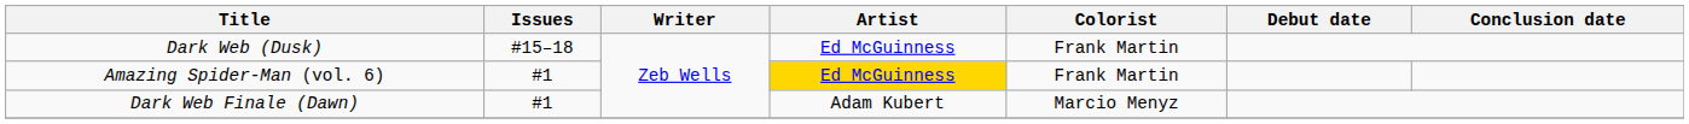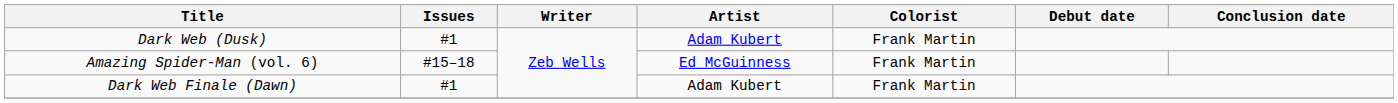Dark Web (Dusk) | Issues: #15–18 -> #1
Dark Web (Dusk) | Artist: Ed McGuinness -> Adam Kubert
Amazing Spider-Man (vol. 6) | Issues: #1 -> #15–18
Amazing Spider-Man (vol. 6) | Artist: gold background -> no background
Dark Web Finale (Dawn) | Colorist: Marcio Menyz -> Frank Martin
